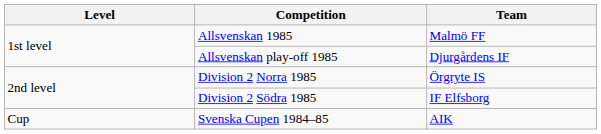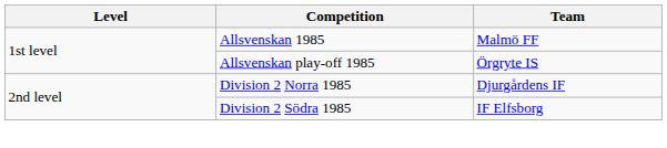Allsvenskan play-off 1985 | Team: Djurgårdens IF -> Örgryte IS
Division 2 Norra 1985 | Team: Örgryte IS -> Djurgårdens IF
- row: Cup | Svenska Cupen 1984–85 | AIK
